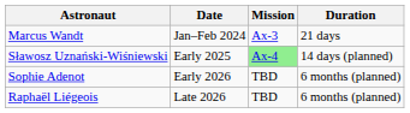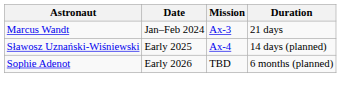Sławosz Uznański-Wiśniewski | Mission: lightgreen background -> no background
- row: Raphaël Liégeois | Late 2026 | TBD | 6 months (planned)
